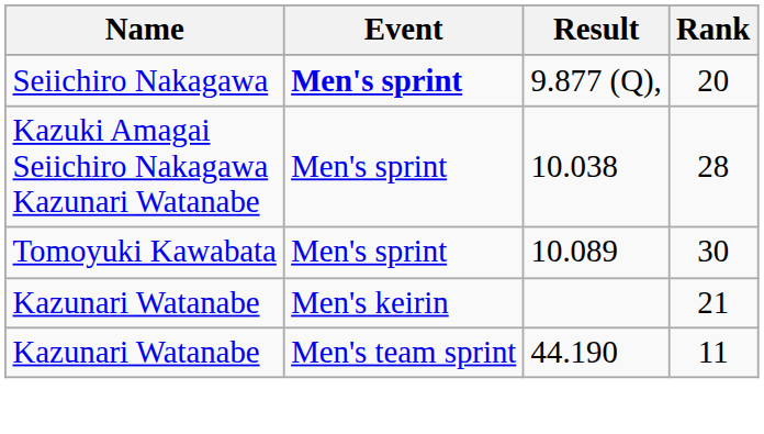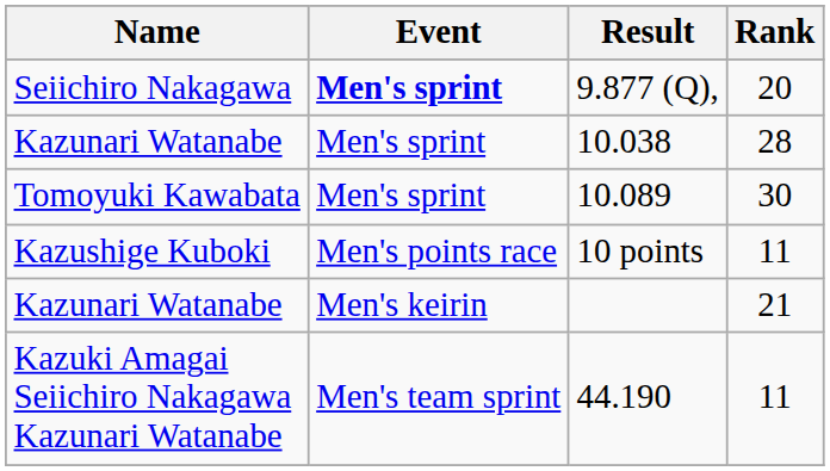10.038 | Name: Kazuki Amagai Seiichiro Nakagawa Kazunari Watanabe -> Kazunari Watanabe
+ row: Kazushige Kuboki | Men's points race | 10 points | 11
44.190 | Name: Kazunari Watanabe -> Kazuki Amagai Seiichiro Nakagawa Kazunari Watanabe
